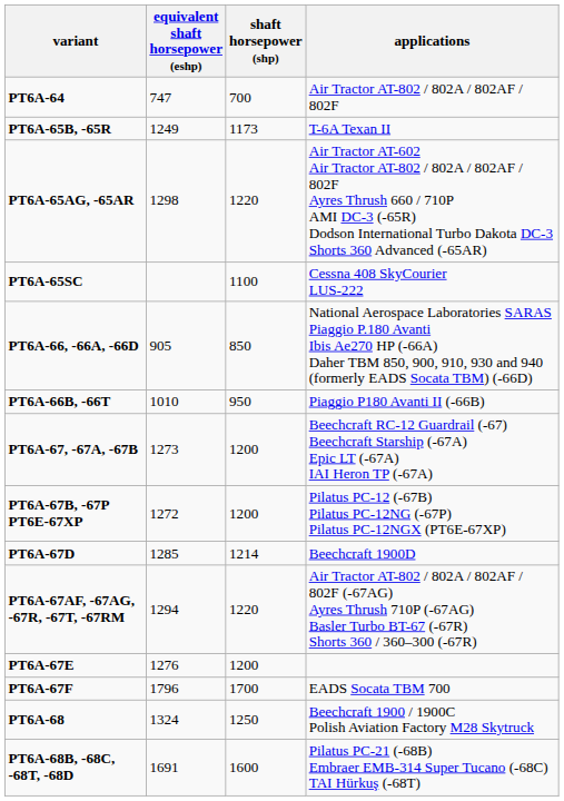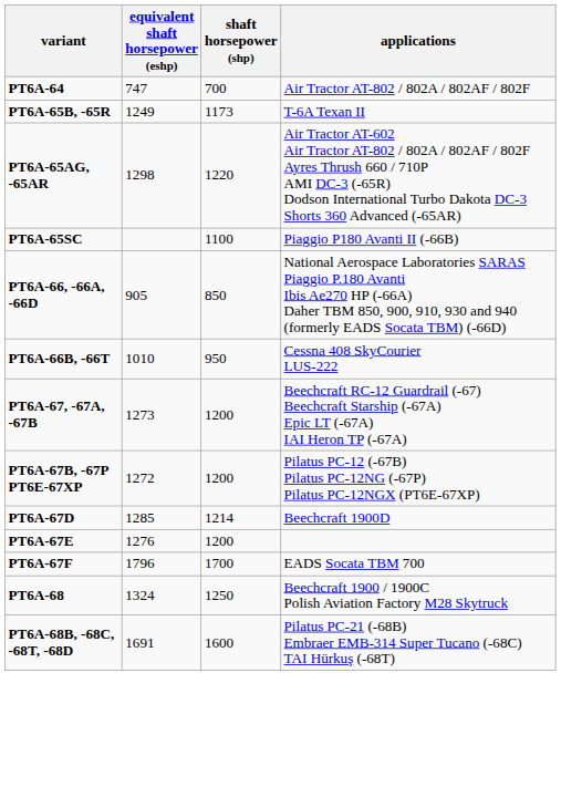PT6A-65SC | applications: Cessna 408 SkyCourier LUS-222 -> Piaggio P180 Avanti II (-66B)
PT6A-66B, -66T | applications: Piaggio P180 Avanti II (-66B) -> Cessna 408 SkyCourier LUS-222
- row: PT6A-67AF, -67AG, -67R, -67T, -67RM | 1294 | 1220 | Air Tractor AT-802 / 802A / 802AF / 802F (-67AG) Ayres Thrush 710P (-67AG) Basler Turbo BT-67 (-67R) Shorts 360 / 360–300 (-67R)
